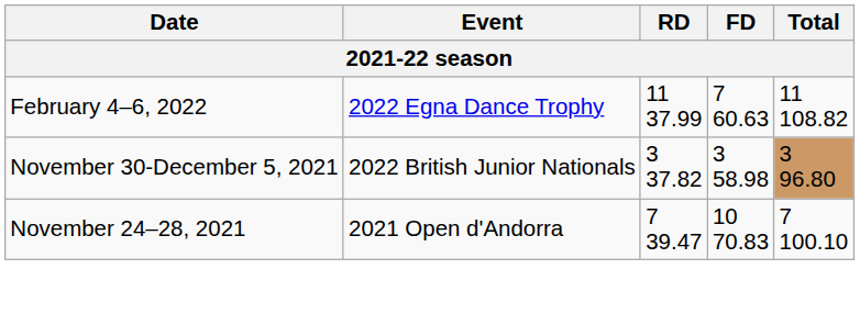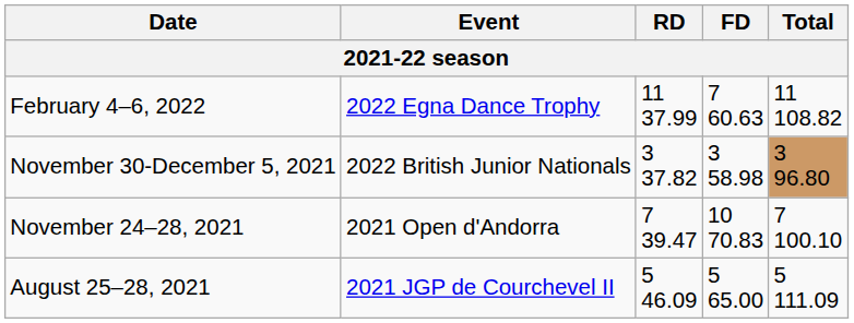+ row: August 25–28, 2021 | 2021 JGP de Courchevel II | 5 46.09 | 5 65.00 | 5 111.09
